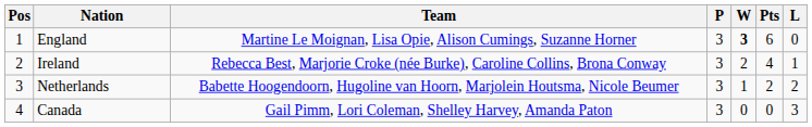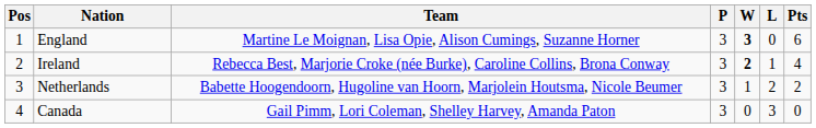columns swapped: L <-> Pts
Ireland | W: normal -> bold
